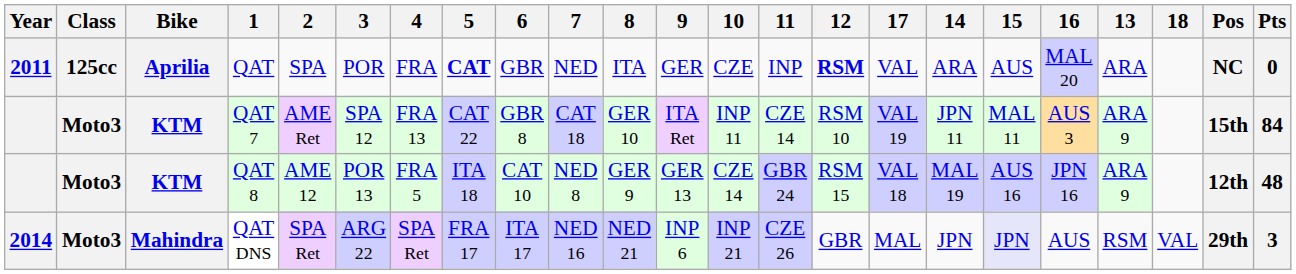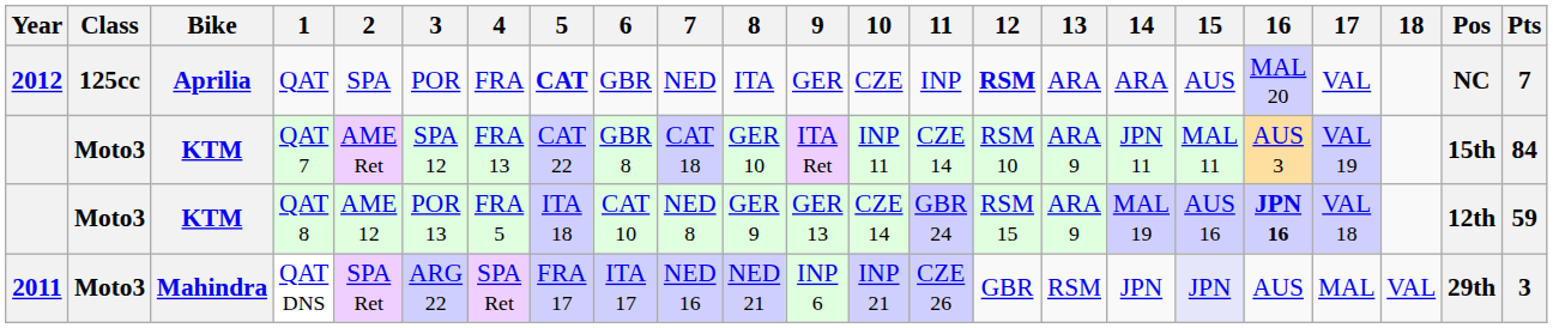columns swapped: 13 <-> 17
QAT | Year: 2011 -> 2012
QAT | Pts: 0 -> 7
QAT 8 | 16: normal -> bold
QAT 8 | Pts: 48 -> 59
QAT DNS | Year: 2014 -> 2011
